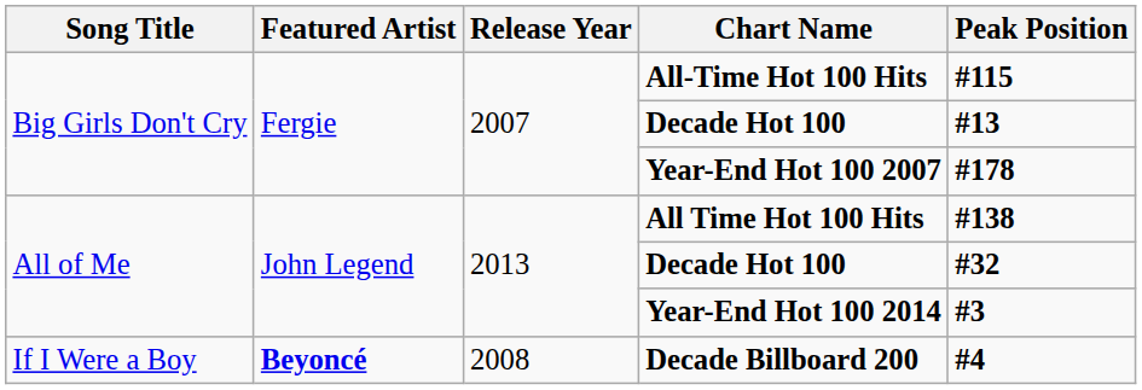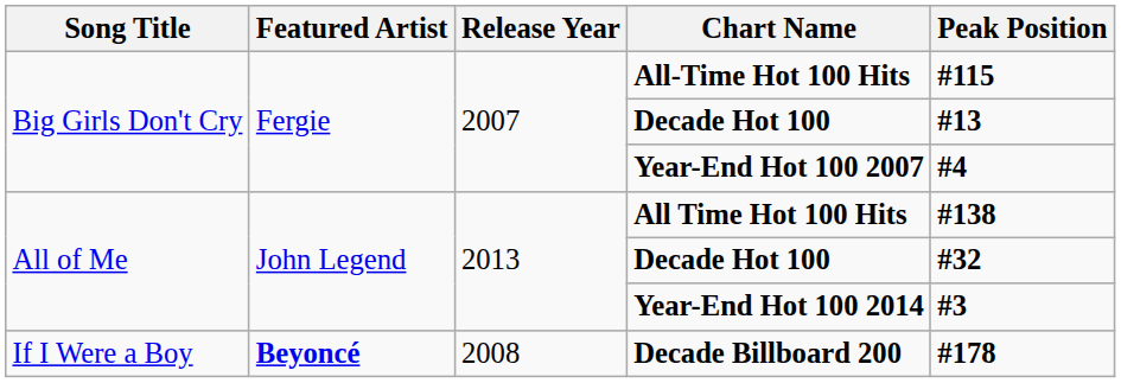Year-End Hot 100 2007 | Peak Position: #178 -> #4
Decade Billboard 200 | Peak Position: #4 -> #178
